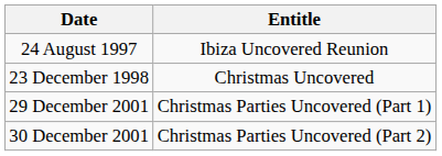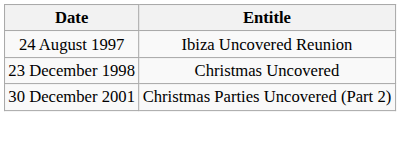- row: 29 December 2001 | Christmas Parties Uncovered (Part 1)
